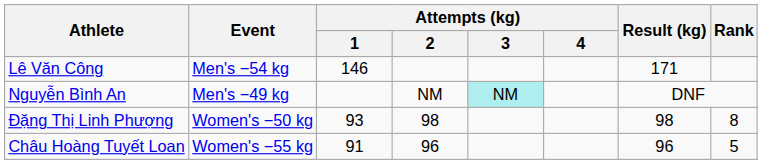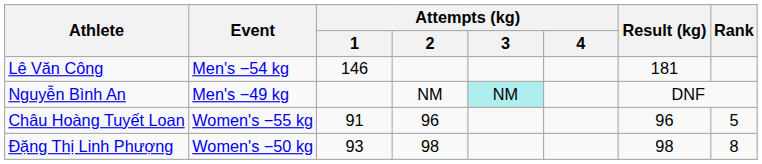Lê Văn Công | Result (kg): 171 -> 181
rows swapped: Châu Hoàng Tuyết Loan <-> Đặng Thị Linh Phượng
